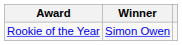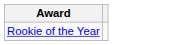- column: Winner | Simon Owen
